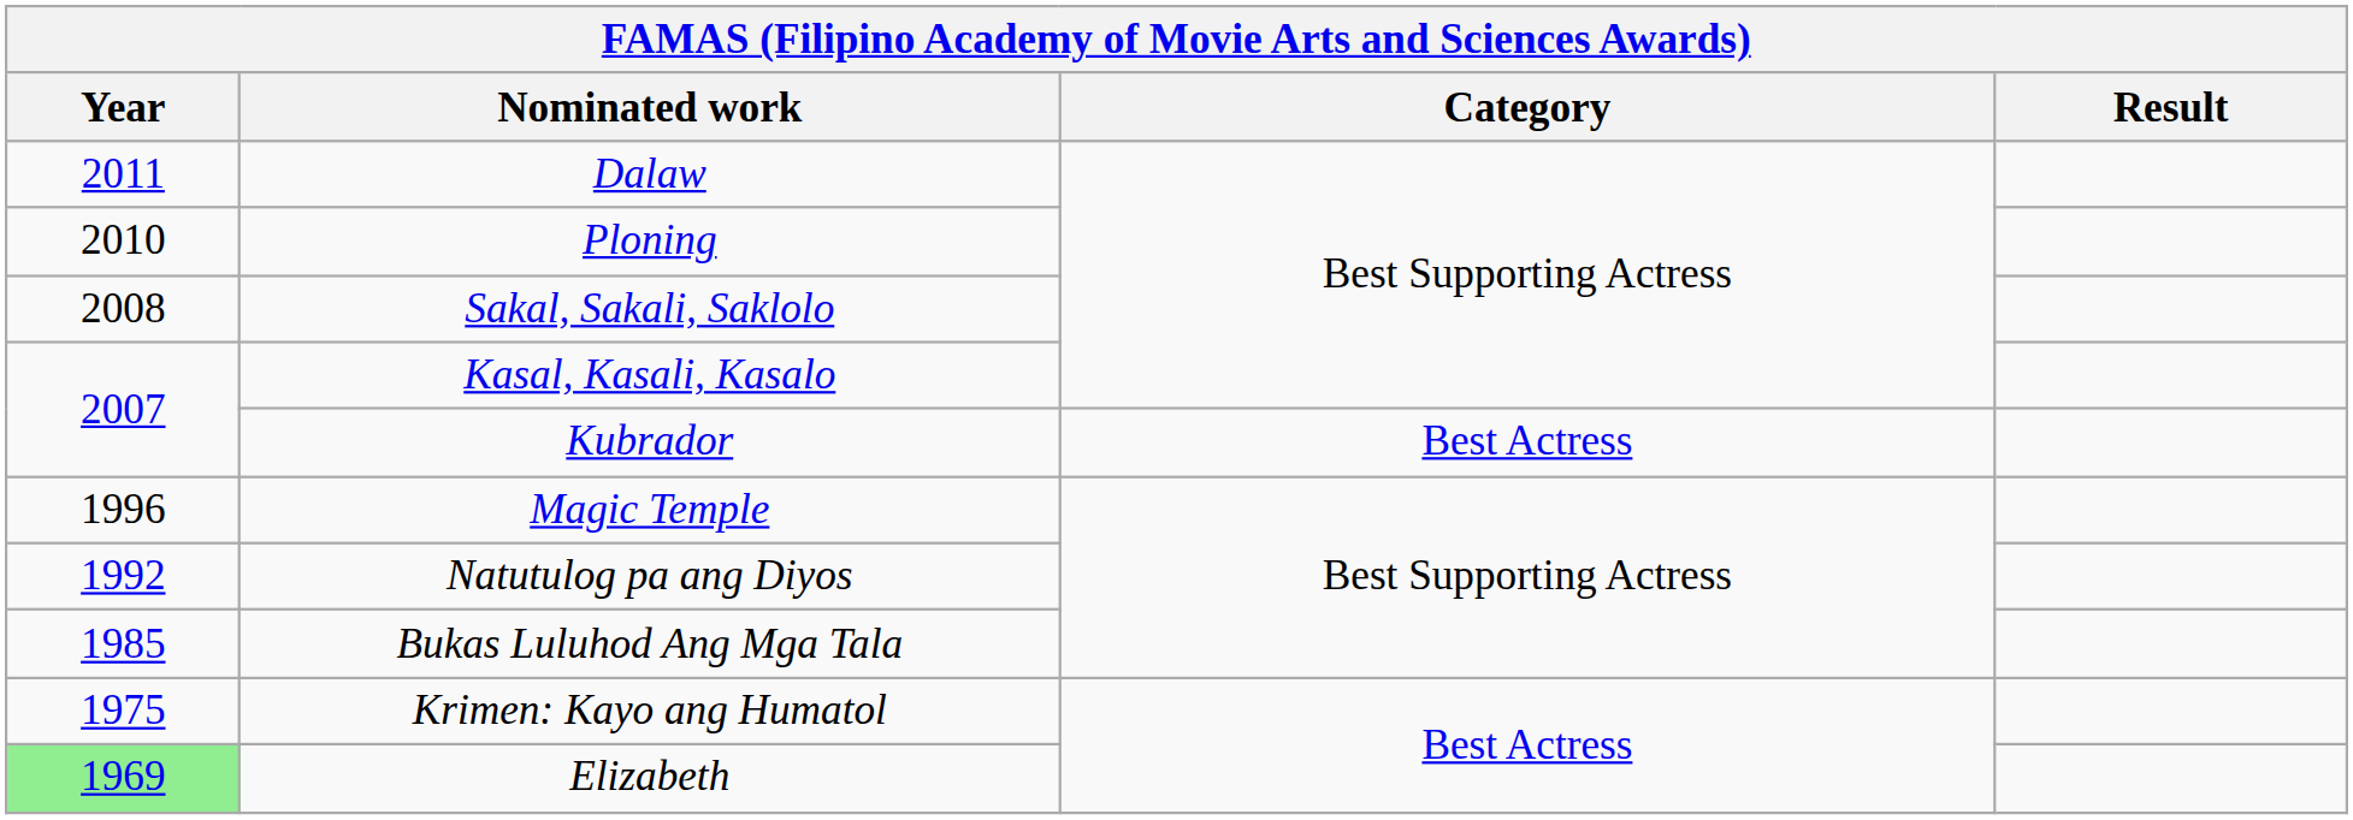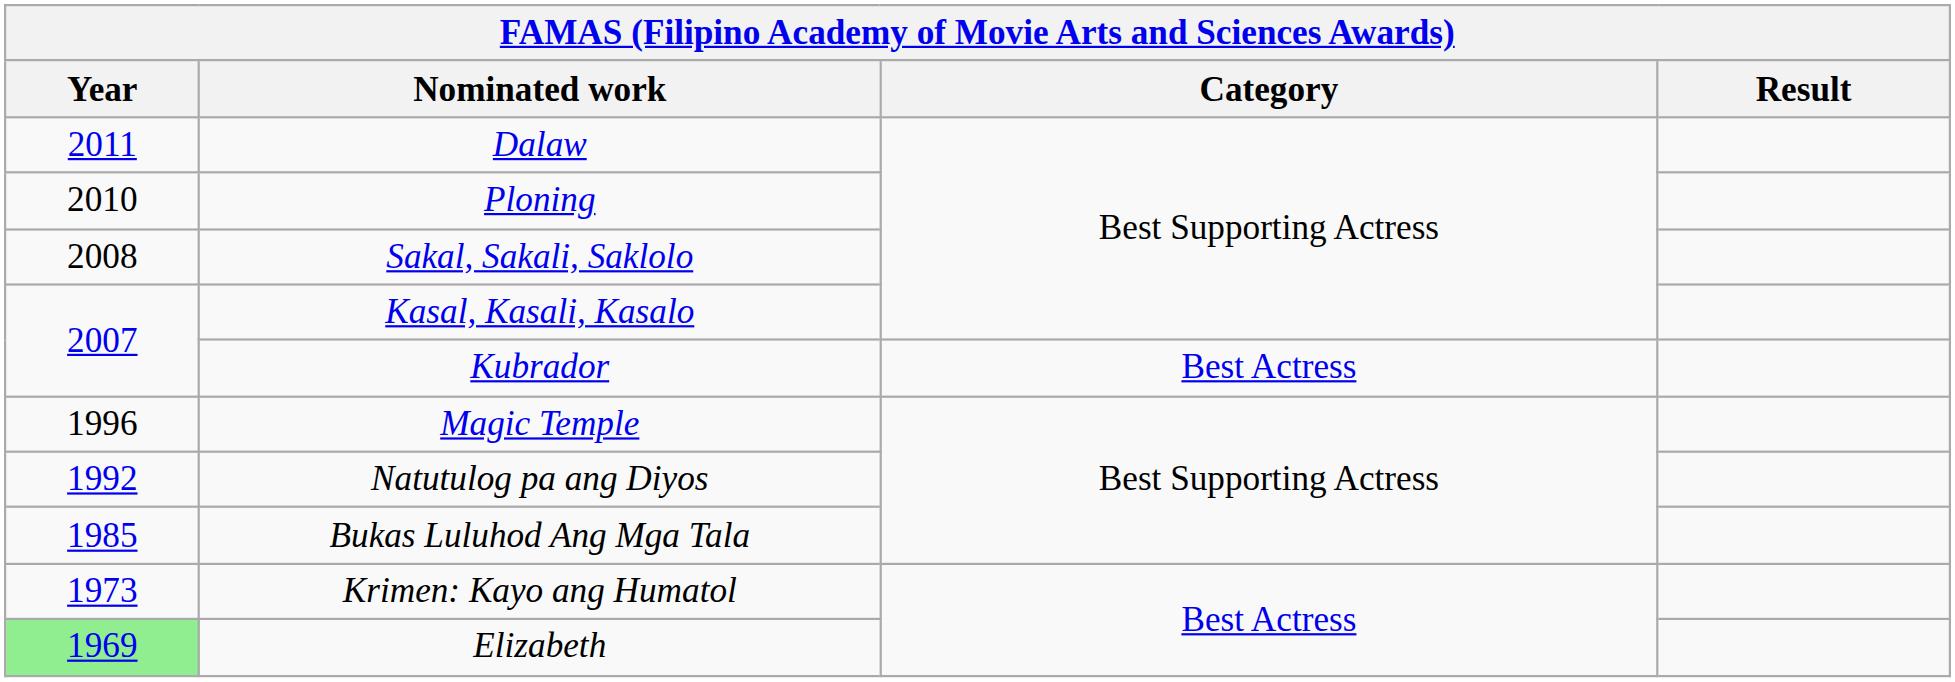Krimen: Kayo ang Humatol | Year: 1975 -> 1973
